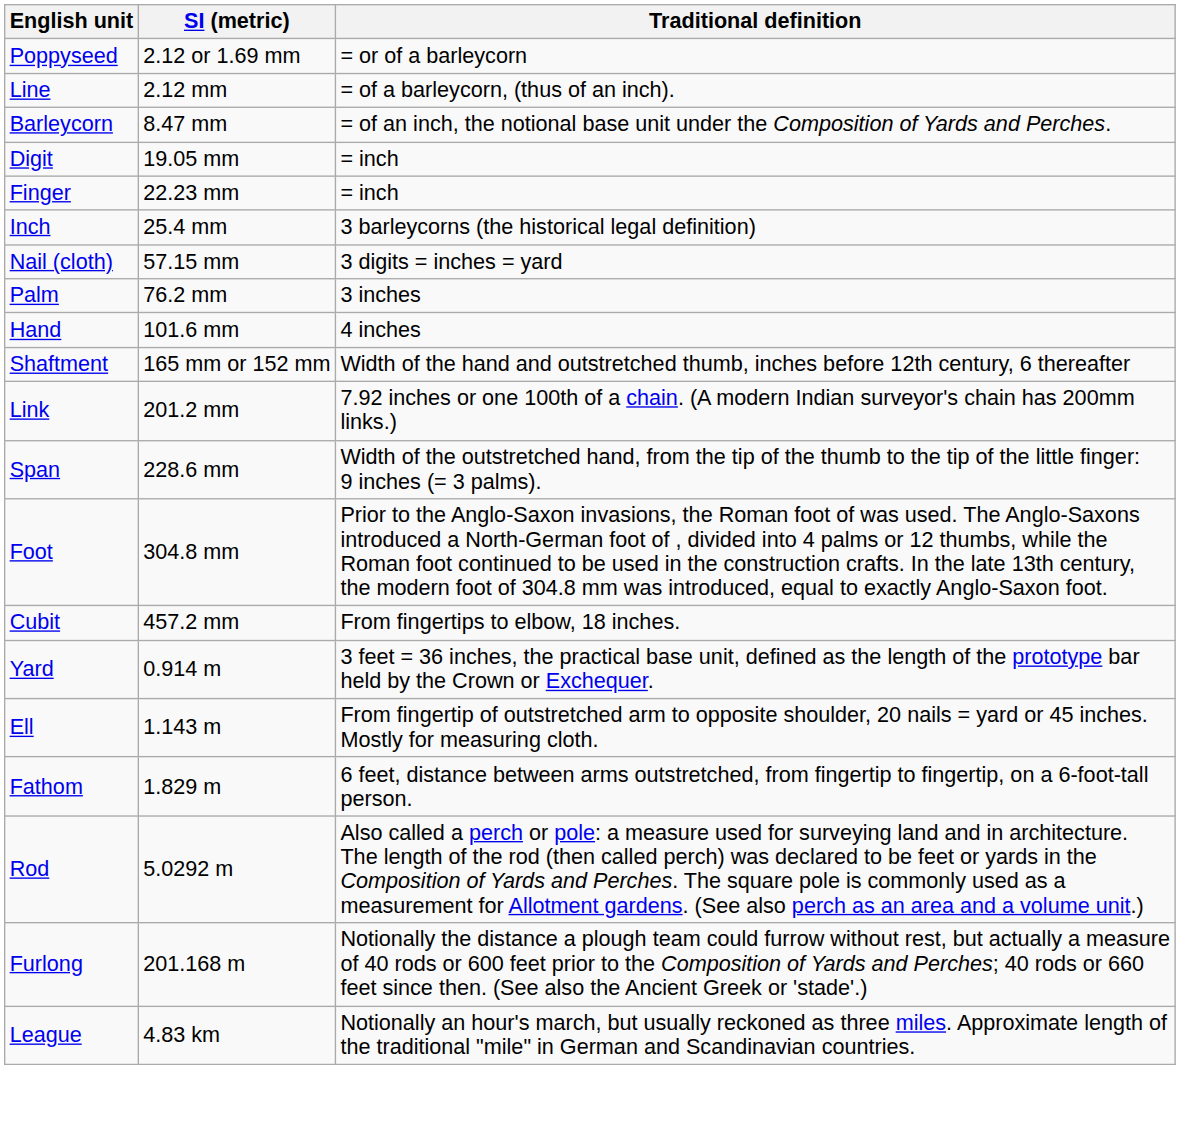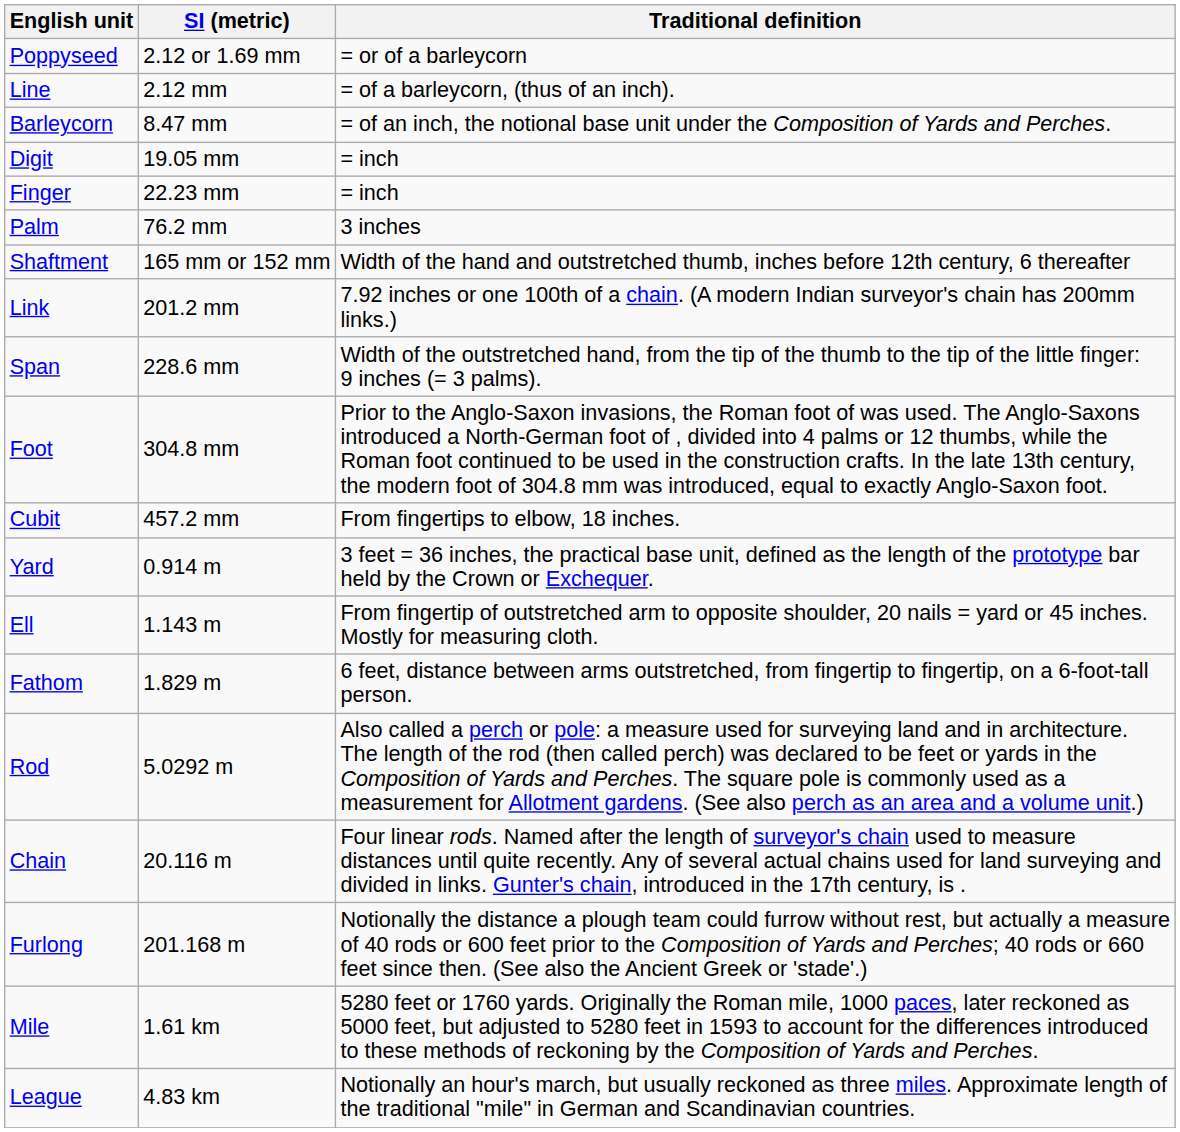- row: Inch | 25.4 mm | 3 barleycorns (the historical legal definition)
- row: Nail (cloth) | 57.15 mm | 3 digits = inches = yard
- row: Hand | 101.6 mm | 4 inches
+ row: Chain | 20.116 m | Four linear rods. Named after the length of surveyor's chain used to measure distances until quite recently. Any of several actual chains used for land surveying and divided in links. Gunter's chain, introduced in the 17th century, is .
+ row: Mile | 1.61 km | 5280 feet or 1760 yards. Originally the Roman mile, 1000 paces, later reckoned as 5000 feet, but adjusted to 5280 feet in 1593 to account for the differences introduced to these methods of reckoning by the Composition of Yards and Perches.
